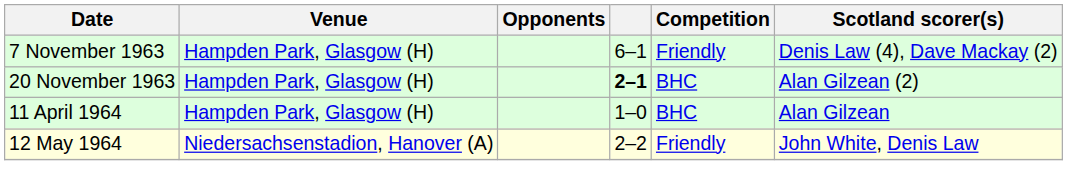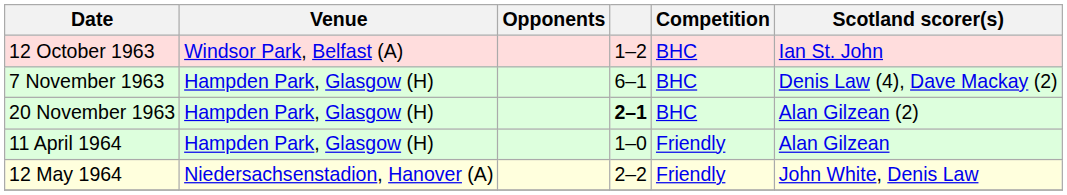+ row: 12 October 1963 | Windsor Park, Belfast (A) | 1–2 | BHC | Ian St. John
7 November 1963 | Competition: Friendly -> BHC
11 April 1964 | Competition: BHC -> Friendly
